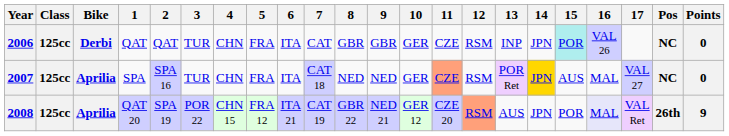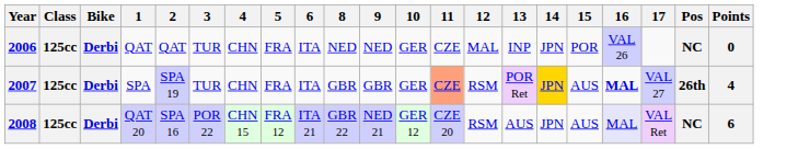- column: 7 | CAT | CAT 18 | CAT 19
2006 | 8: GBR -> NED
2006 | 9: GBR -> NED
2006 | 12: RSM -> MAL
2006 | 15: paleturquoise background -> no background
2007 | Bike: Aprilia -> Derbi
2007 | 2: SPA 16 -> SPA 19
2007 | 8: NED -> GBR
2007 | 9: NED -> GBR
2007 | 16: normal -> bold
2007 | Pos: NC -> 26th
2007 | Points: 0 -> 4
2008 | Bike: Aprilia -> Derbi
2008 | 2: SPA 19 -> SPA 16
2008 | 12: lightsalmon background -> no background
2008 | 15: POR -> AUS
2008 | Pos: 26th -> NC
2008 | Points: 9 -> 6
